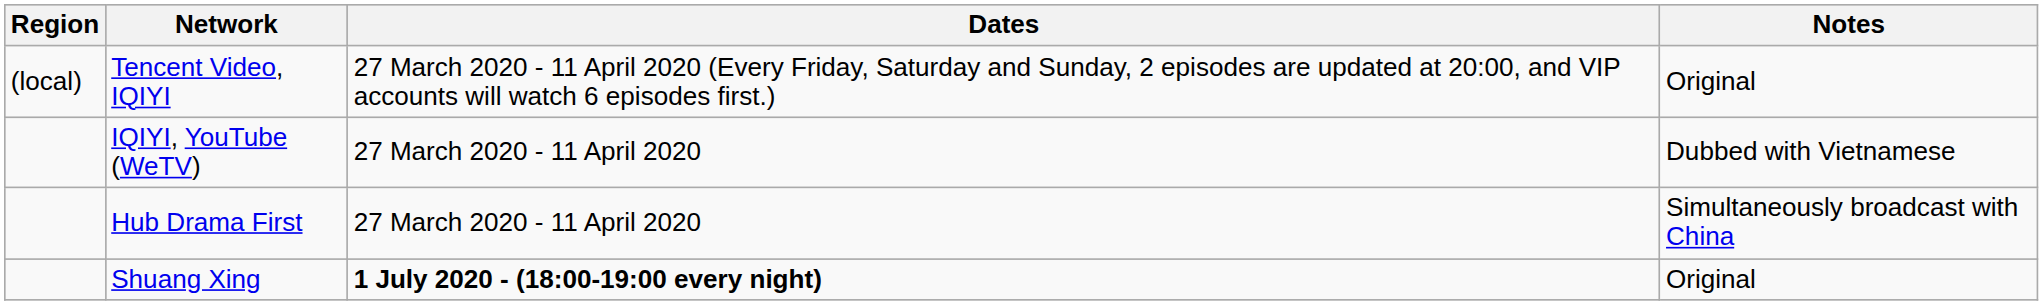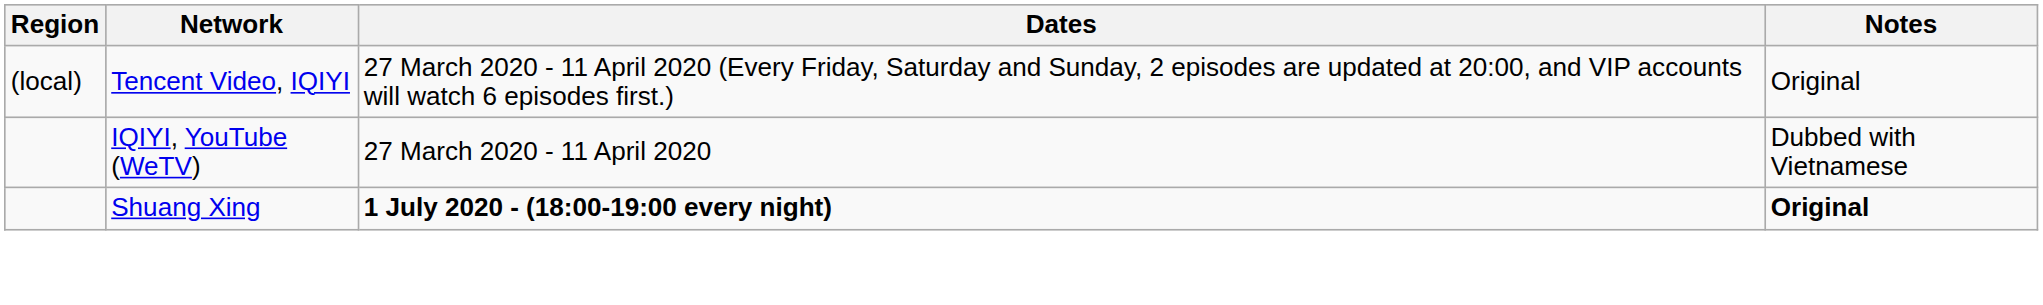- row: Hub Drama First | 27 March 2020 - 11 April 2020 | Simultaneously broadcast with China
Shuang Xing | Notes: normal -> bold
